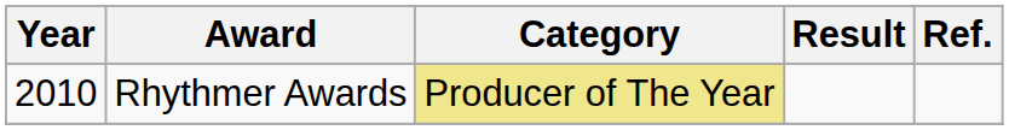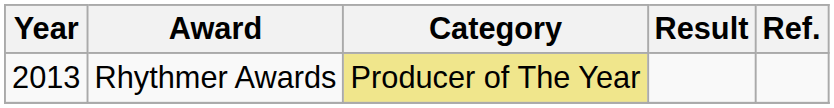Rhythmer Awards | Year: 2010 -> 2013
